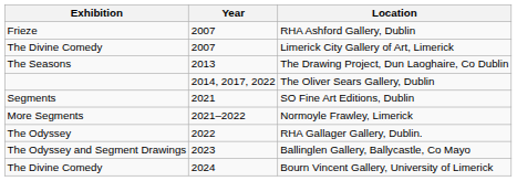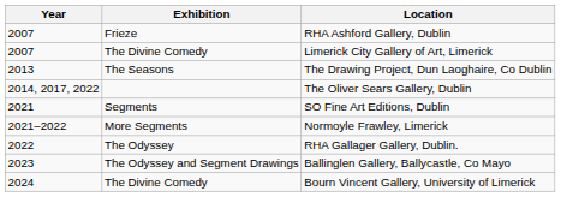columns swapped: Year <-> Exhibition
